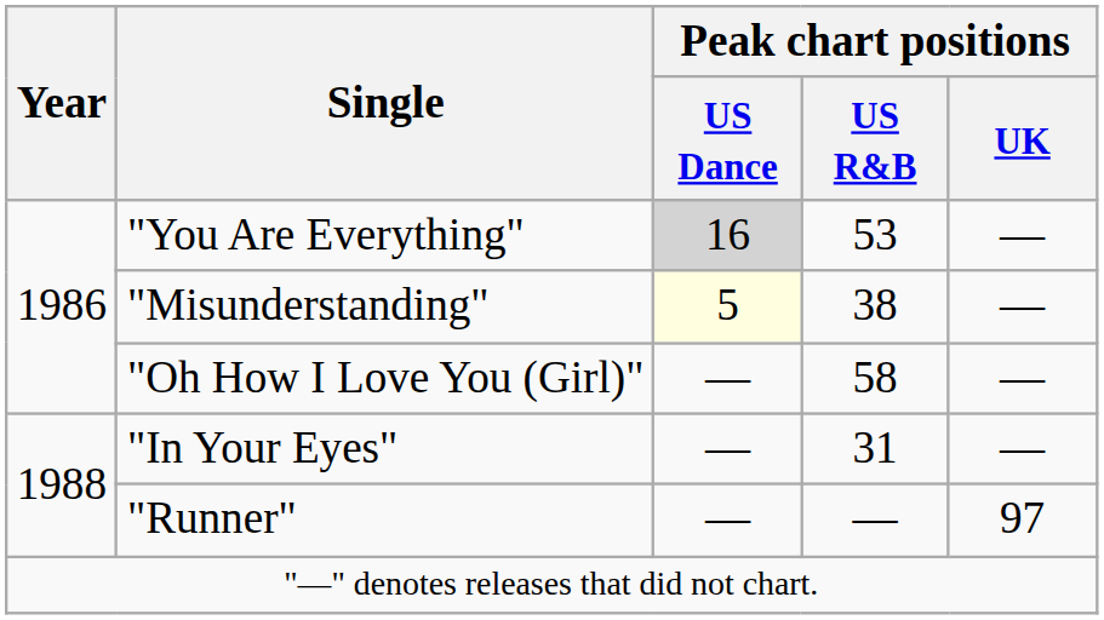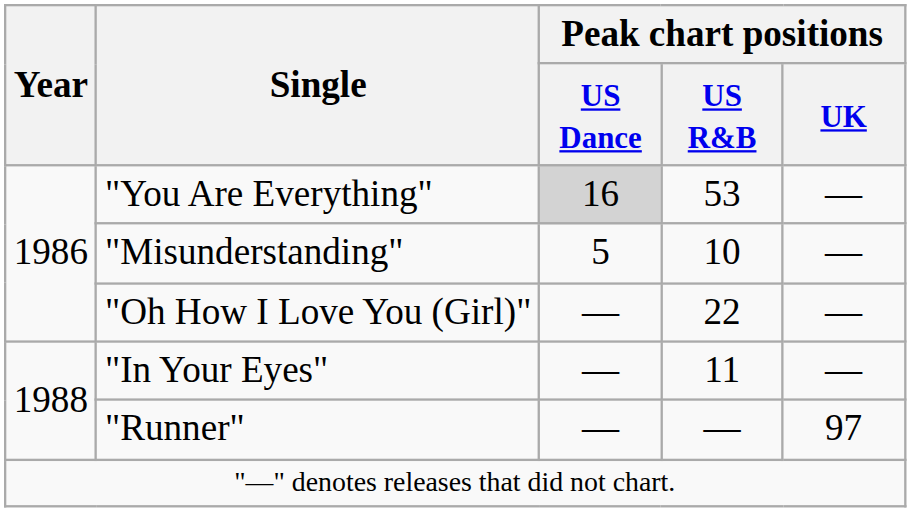"Misunderstanding" | Peak chart positions / US Dance: lightyellow background -> no background
"Misunderstanding" | Peak chart positions / US R&B: 38 -> 10
"Oh How I Love You (Girl)" | Peak chart positions / US R&B: 58 -> 22
"In Your Eyes" | Peak chart positions / US R&B: 31 -> 11
